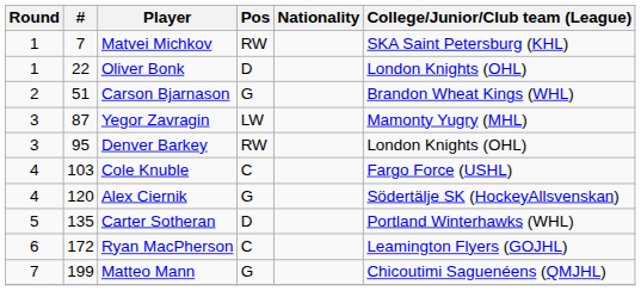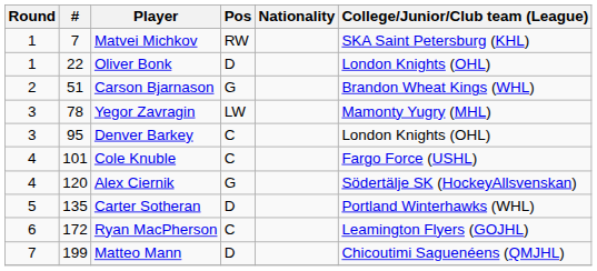Yegor Zavragin | #: 87 -> 78
Denver Barkey | Pos: RW -> C
Cole Knuble | #: 103 -> 101
Matteo Mann | Pos: G -> D
